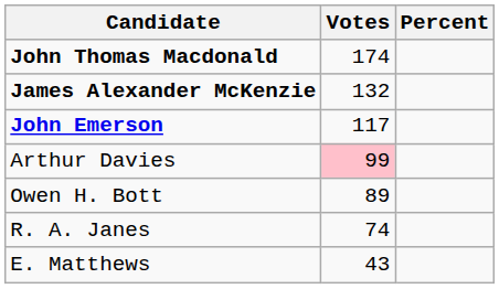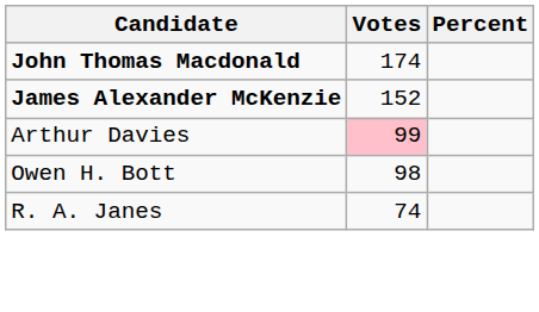James Alexander McKenzie | Votes: 132 -> 152
- row: John Emerson | 117
Owen H. Bott | Votes: 89 -> 98
- row: E. Matthews | 43
